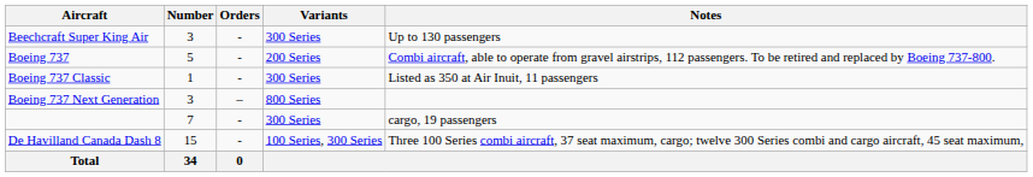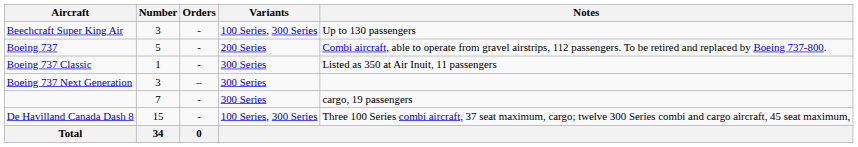Beechcraft Super King Air | Variants: 300 Series -> 100 Series, 300 Series
Boeing 737 Next Generation | Variants: 800 Series -> 300 Series
